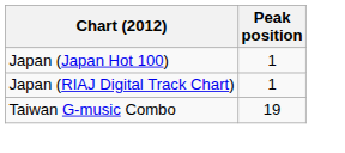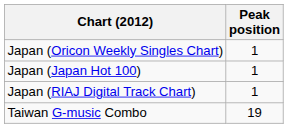+ row: Japan (Oricon Weekly Singles Chart) | 1
